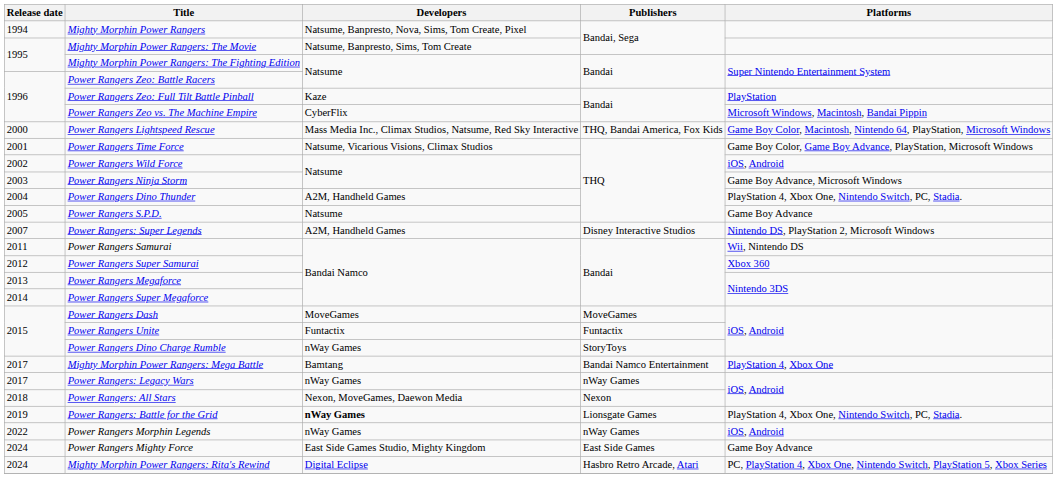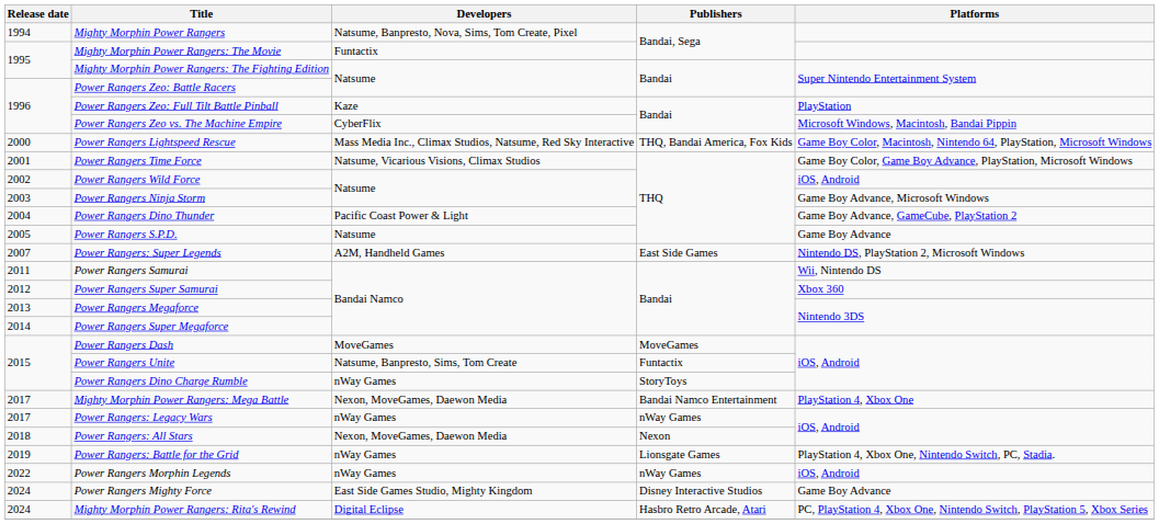Mighty Morphin Power Rangers: The Movie | Developers: Natsume, Banpresto, Sims, Tom Create -> Funtactix
Power Rangers Dino Thunder | Developers: A2M, Handheld Games -> Pacific Coast Power & Light
Power Rangers Dino Thunder | Platforms: PlayStation 4, Xbox One, Nintendo Switch, PC, Stadia. -> Game Boy Advance, GameCube, PlayStation 2
Power Rangers: Super Legends | Publishers: Disney Interactive Studios -> East Side Games
Power Rangers Unite | Developers: Funtactix -> Natsume, Banpresto, Sims, Tom Create
Mighty Morphin Power Rangers: Mega Battle | Developers: Bamtang -> Nexon, MoveGames, Daewon Media
Power Rangers: Battle for the Grid | Developers: bold -> normal
Power Rangers Mighty Force | Publishers: East Side Games -> Disney Interactive Studios
